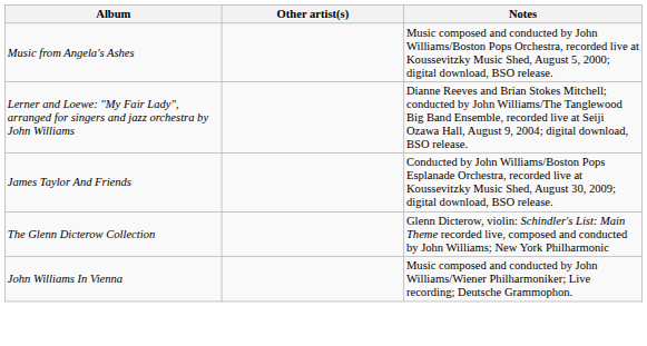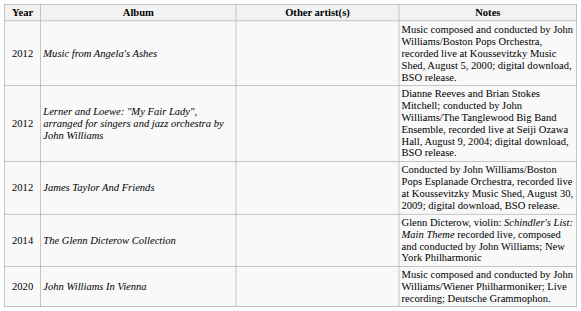+ column: Year | 2012 | 2012 | 2012 | 2014 | 2020
